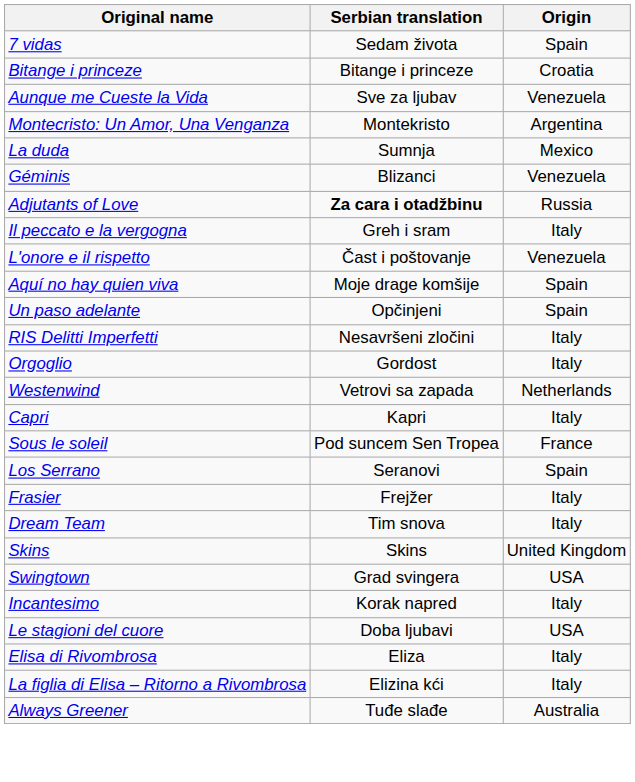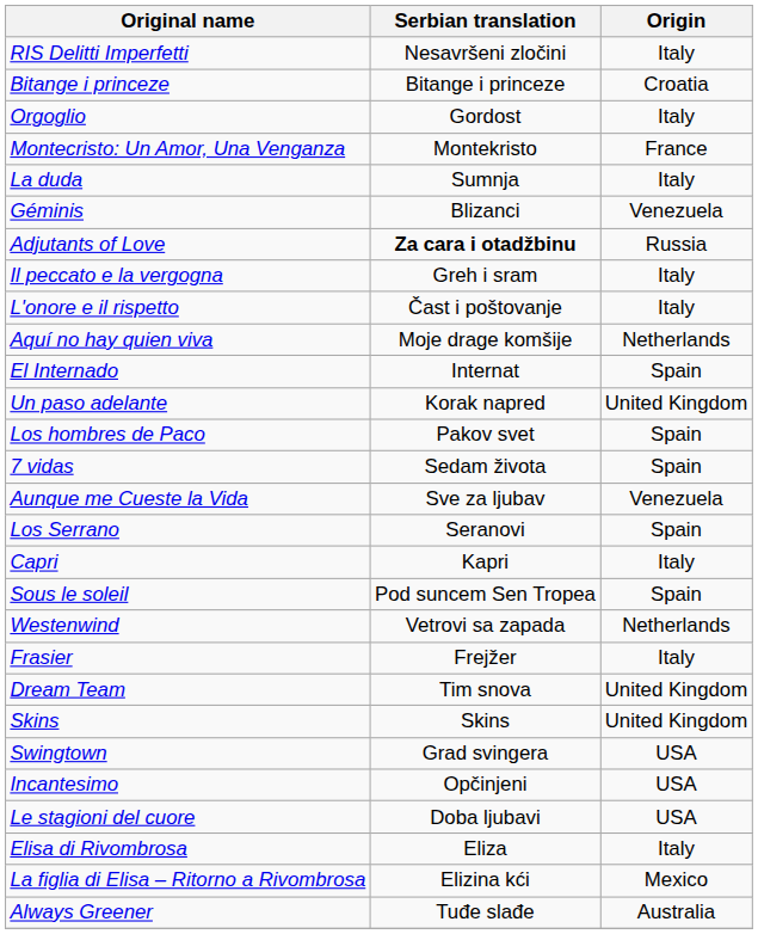rows swapped: RIS Delitti Imperfetti <-> 7 vidas
rows swapped: Aunque me Cueste la Vida <-> Orgoglio
Montecristo: Un Amor, Una Venganza | Origin: Argentina -> France
La duda | Origin: Mexico -> Italy
L'onore e il rispetto | Origin: Venezuela -> Italy
Aquí no hay quien viva | Origin: Spain -> Netherlands
+ row: El Internado | Internat | Spain
Un paso adelante | Serbian translation: Opčinjeni -> Korak napred
Un paso adelante | Origin: Spain -> United Kingdom
+ row: Los hombres de Paco | Pakov svet | Spain
rows swapped: Westenwind <-> Los Serrano
Sous le soleil | Origin: France -> Spain
Dream Team | Origin: Italy -> United Kingdom
Incantesimo | Serbian translation: Korak napred -> Opčinjeni
Incantesimo | Origin: Italy -> USA
La figlia di Elisa – Ritorno a Rivombrosa | Origin: Italy -> Mexico
